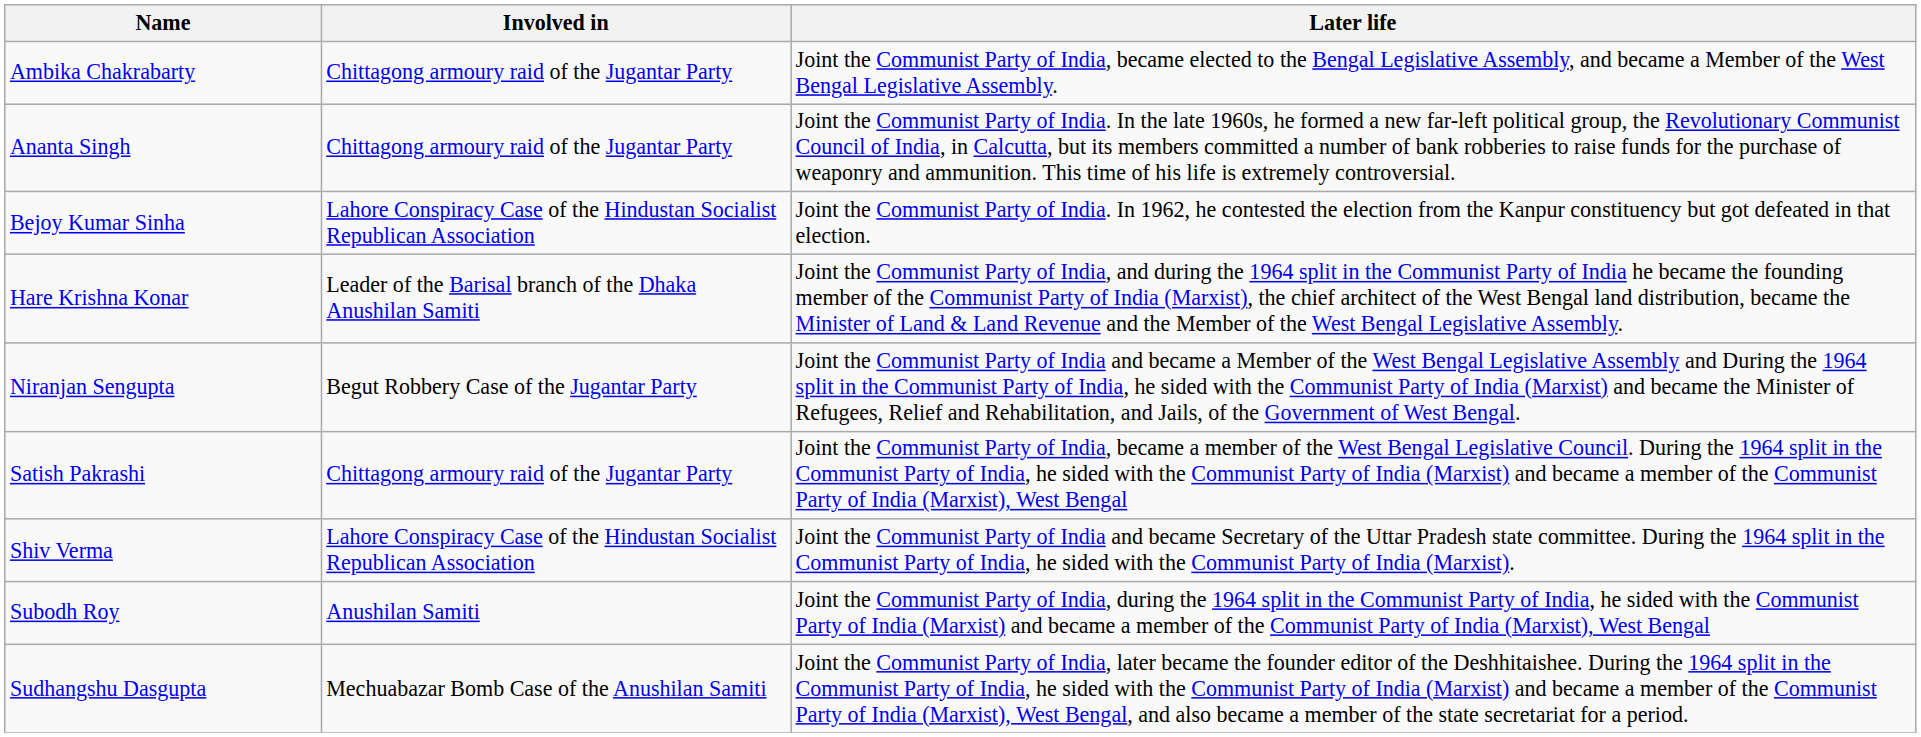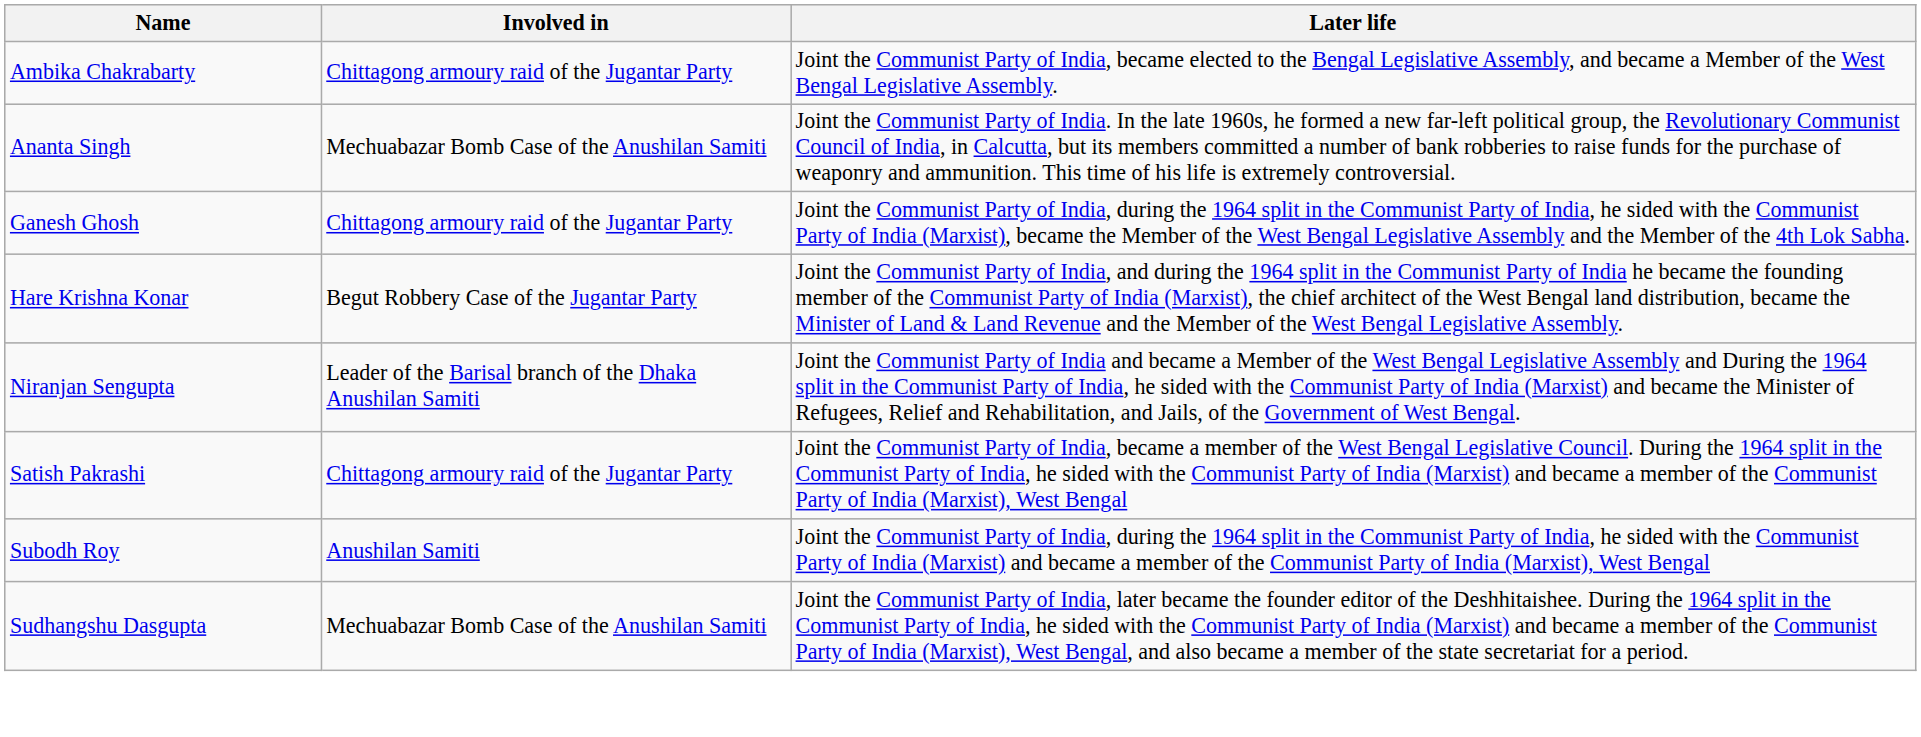Ananta Singh | Involved in: Chittagong armoury raid of the Jugantar Party -> Mechuabazar Bomb Case of the Anushilan Samiti
- row: Bejoy Kumar Sinha | Lahore Conspiracy Case of the Hindustan Socialist Republican Association | Joint the Communist Party of India. In 1962, he contested the election from the Kanpur constituency but got defeated in that election.
+ row: Ganesh Ghosh | Chittagong armoury raid of the Jugantar Party | Joint the Communist Party of India, during the 1964 split in the Communist Party of India, he sided with the Communist Party of India (Marxist), became the Member of the West Bengal Legislative Assembly and the Member of the 4th Lok Sabha.
Hare Krishna Konar | Involved in: Leader of the Barisal branch of the Dhaka Anushilan Samiti -> Begut Robbery Case of the Jugantar Party
Niranjan Sengupta | Involved in: Begut Robbery Case of the Jugantar Party -> Leader of the Barisal branch of the Dhaka Anushilan Samiti
- row: Shiv Verma | Lahore Conspiracy Case of the Hindustan Socialist Republican Association | Joint the Communist Party of India and became Secretary of the Uttar Pradesh state committee. During the 1964 split in the Communist Party of India, he sided with the Communist Party of India (Marxist).
